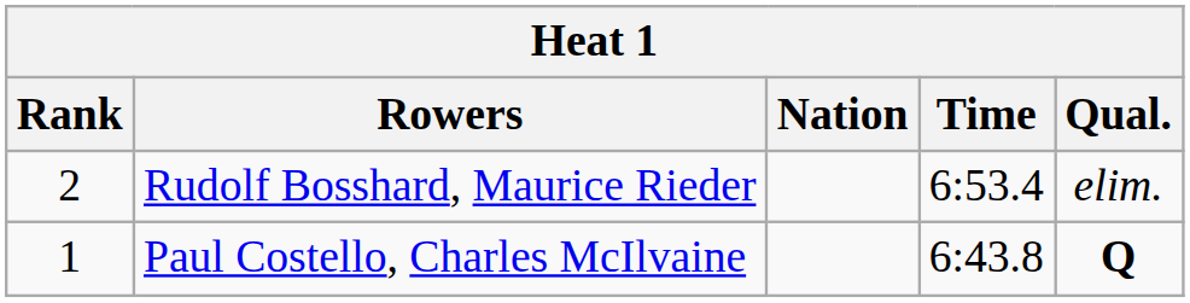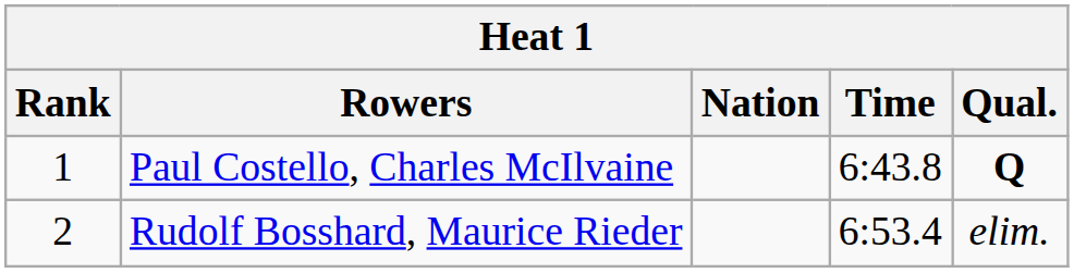rows swapped: Paul Costello, Charles McIlvaine <-> Rudolf Bosshard, Maurice Rieder
